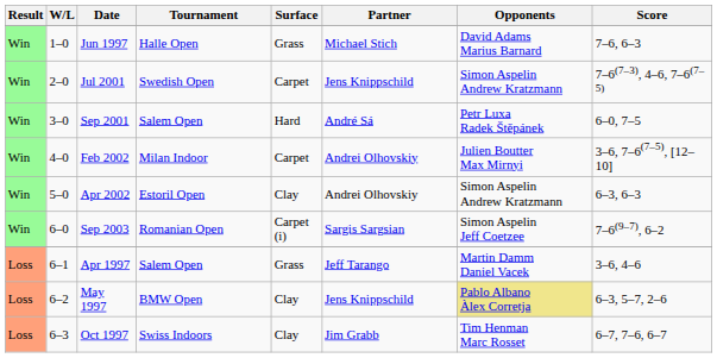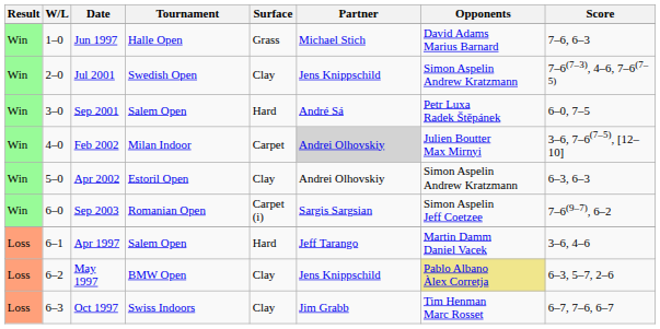Jul 2001 | Surface: Carpet -> Clay
Feb 2002 | Partner: no background -> lightgrey background
Apr 1997 | Surface: Grass -> Hard
